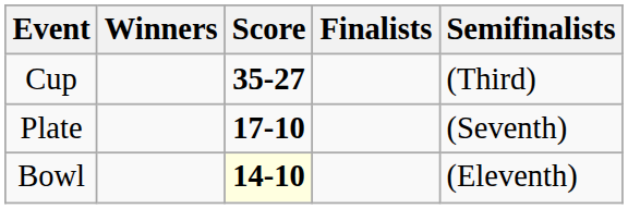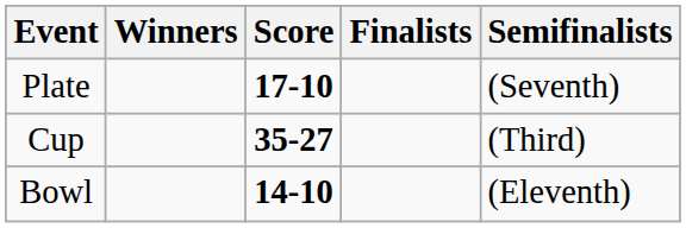rows swapped: Cup <-> Plate
Bowl | Score: lightyellow background -> no background
